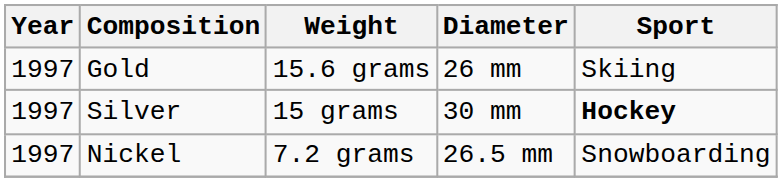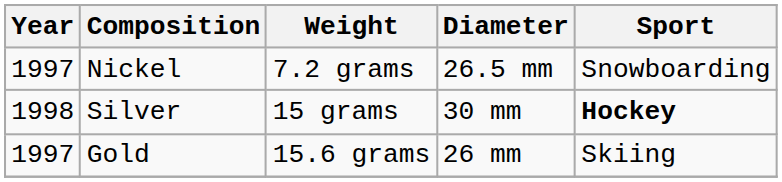rows swapped: Gold <-> Nickel
Silver | Year: 1997 -> 1998
